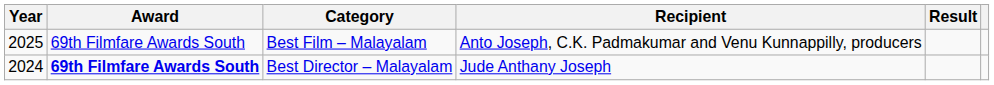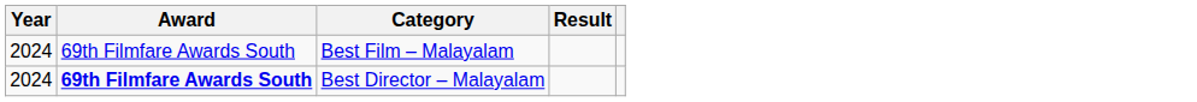- column: Recipient | Anto Joseph, C.K. Padmakumar and Venu Kunnappilly, producers | Jude Anthany Joseph
Best Film – Malayalam | Year: 2025 -> 2024
